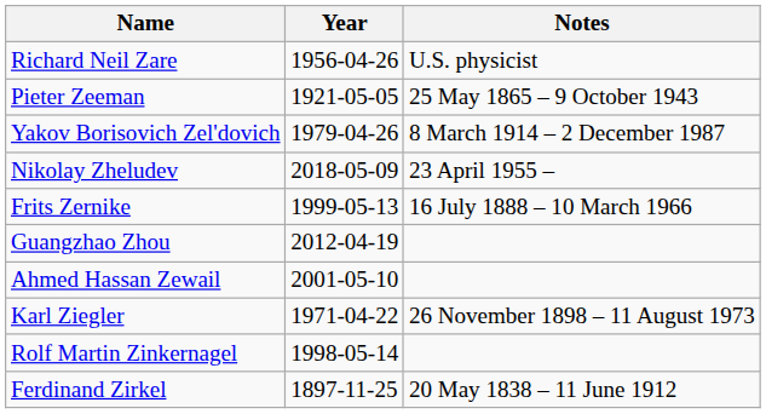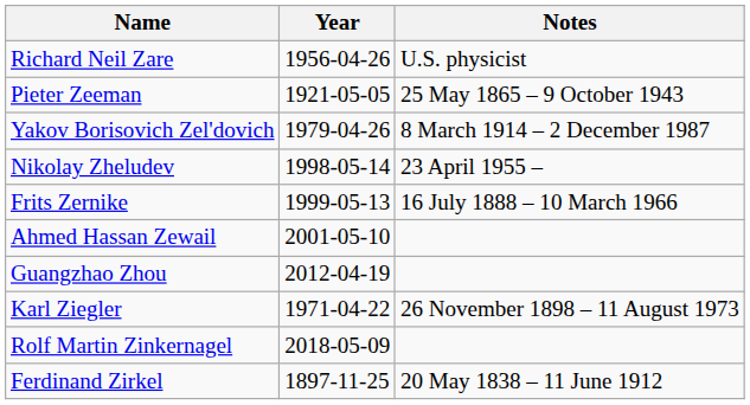Nikolay Zheludev | Year: 2018-05-09 -> 1998-05-14
rows swapped: Ahmed Hassan Zewail <-> Guangzhao Zhou
Rolf Martin Zinkernagel | Year: 1998-05-14 -> 2018-05-09
